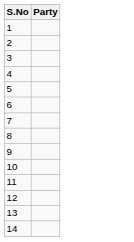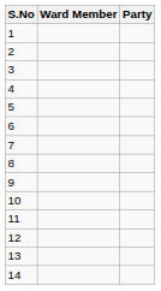+ column: Ward Member
